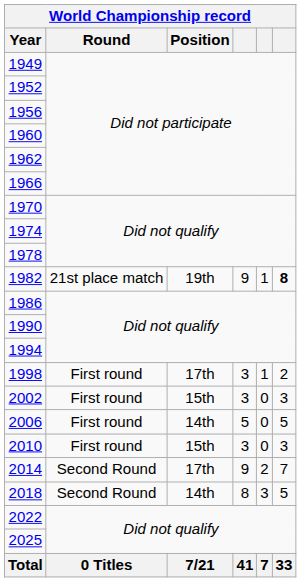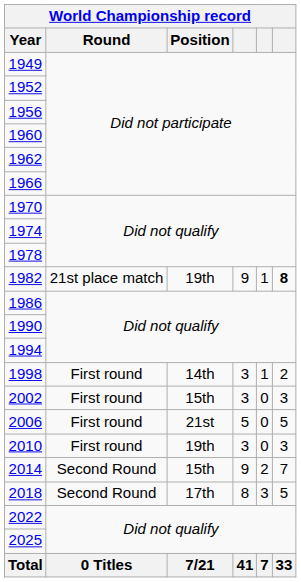1998 | Position: 17th -> 14th
2006 | Position: 14th -> 21st
2010 | Position: 15th -> 19th
2014 | Position: 17th -> 15th
2018 | Position: 14th -> 17th
